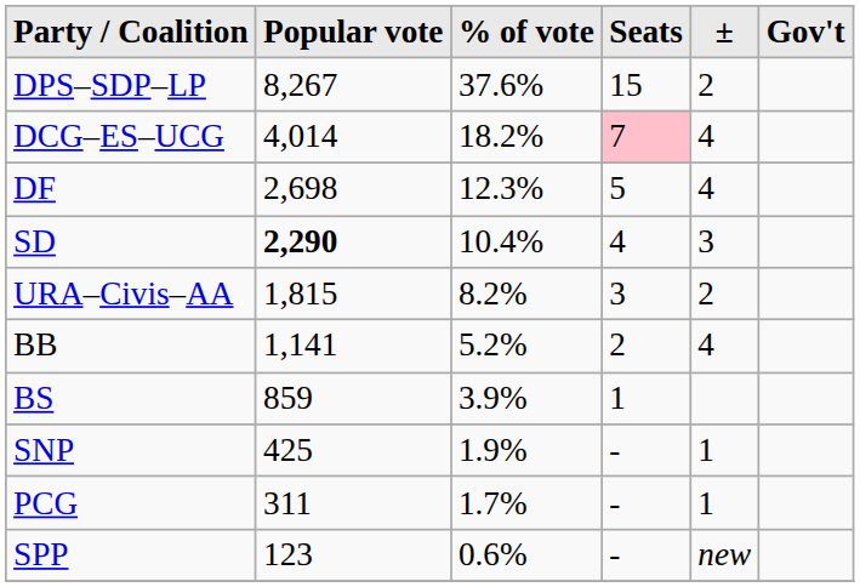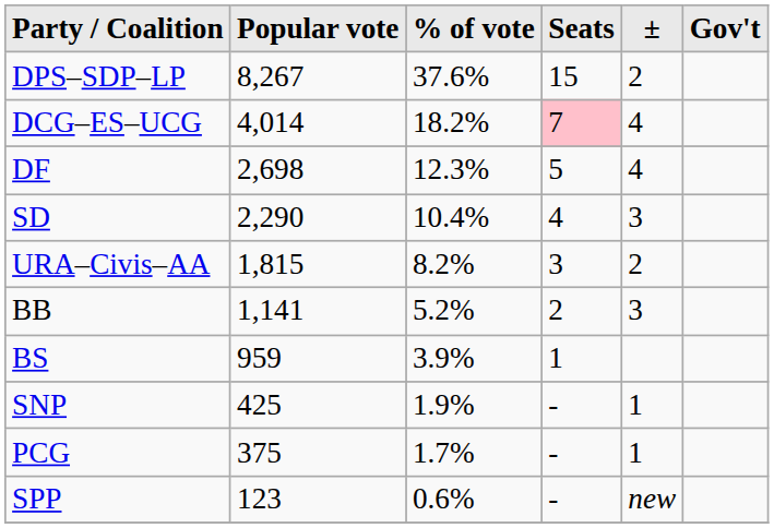SD | Popular vote: bold -> normal
BB | ±: 4 -> 3
BS | Popular vote: 859 -> 959
PCG | Popular vote: 311 -> 375
